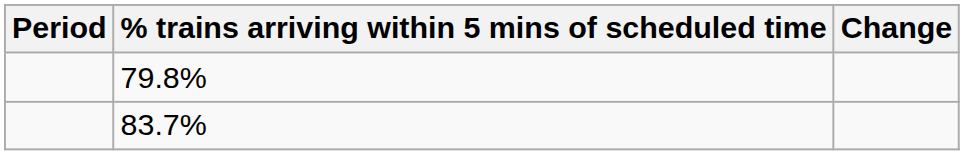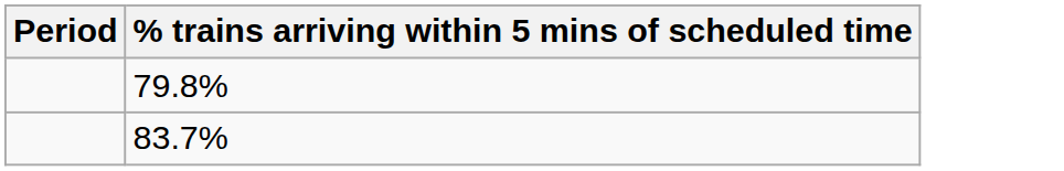- column: Change
